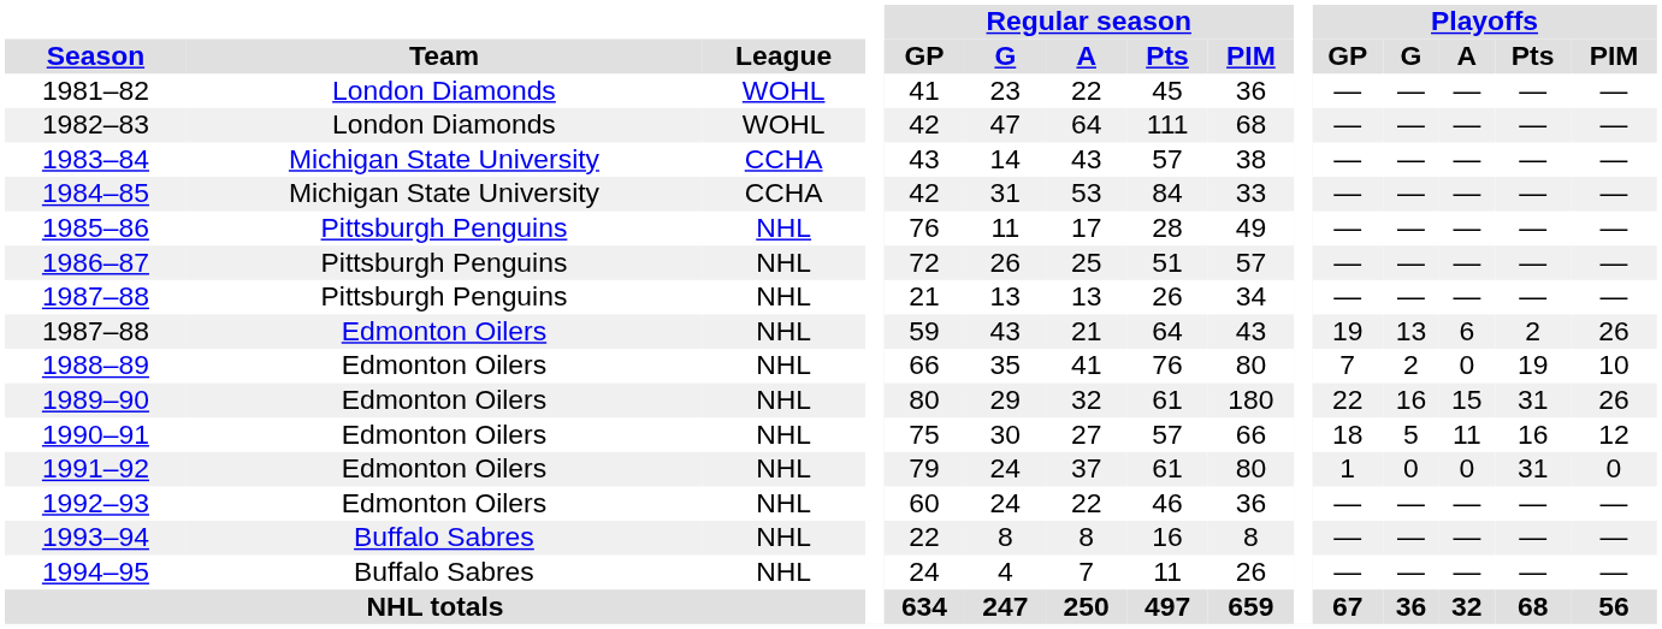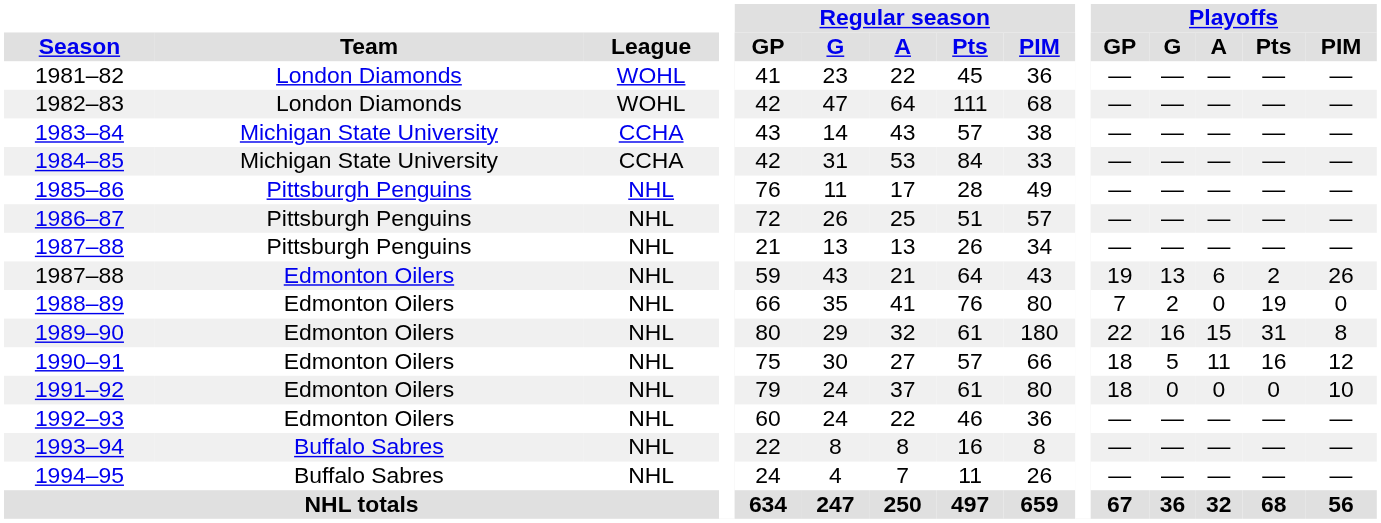1988–89 | Playoffs / PIM: 10 -> 0
1989–90 | Playoffs / PIM: 26 -> 8
1991–92 | Playoffs / GP: 1 -> 18
1991–92 | Playoffs / Pts: 31 -> 0
1991–92 | Playoffs / PIM: 0 -> 10
